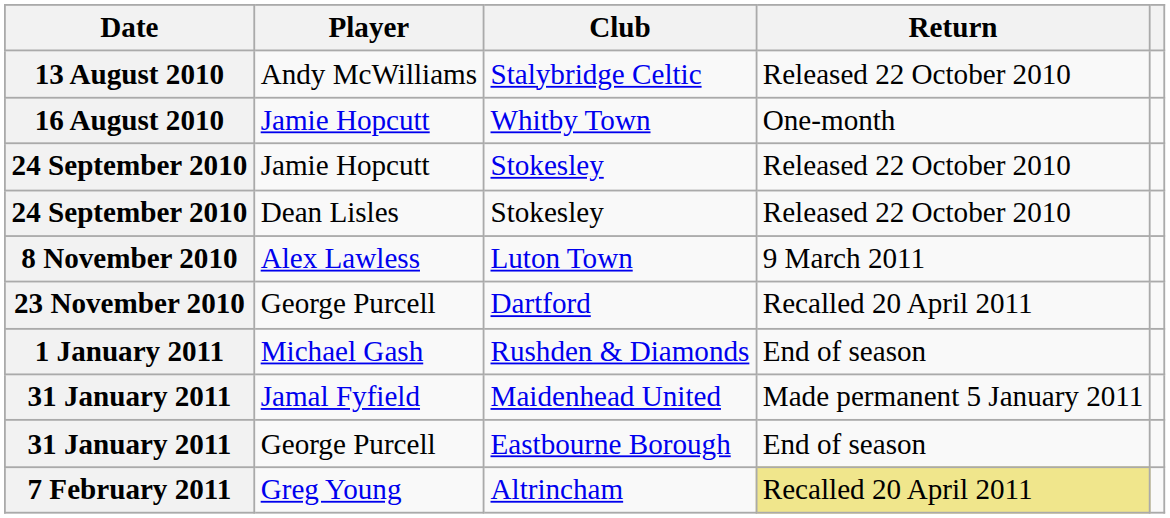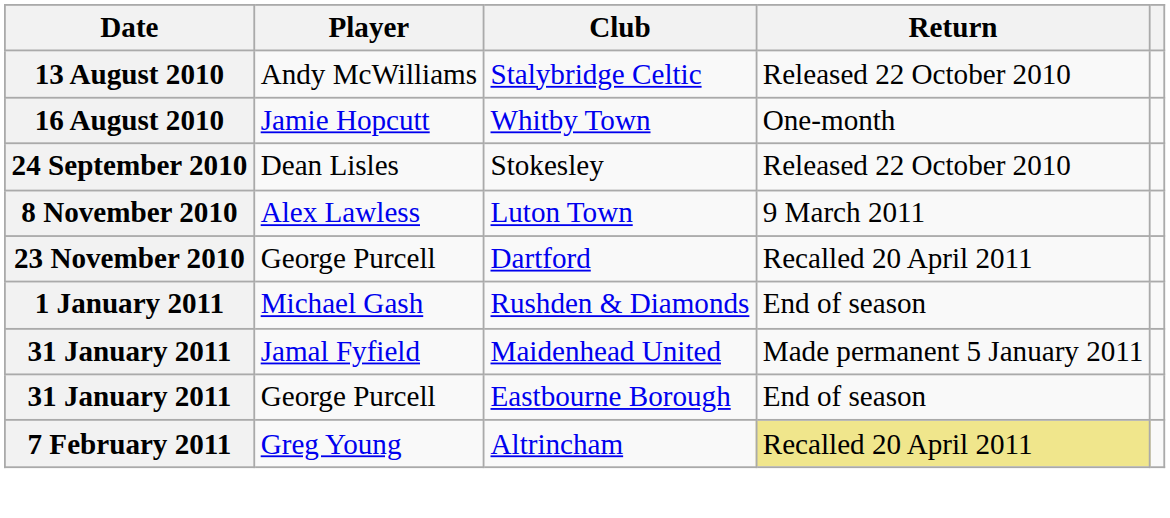- row: 24 September 2010 | Jamie Hopcutt | Stokesley | Released 22 October 2010
